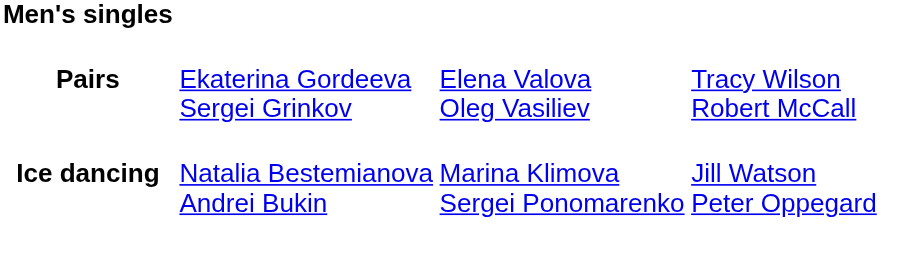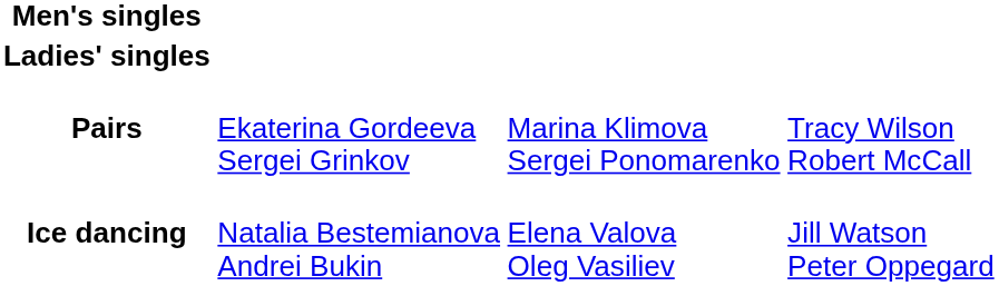+ row: Ladies' singles
Pairs | column 3: Elena Valova Oleg Vasiliev -> Marina Klimova Sergei Ponomarenko
Ice dancing | column 3: Marina Klimova Sergei Ponomarenko -> Elena Valova Oleg Vasiliev
